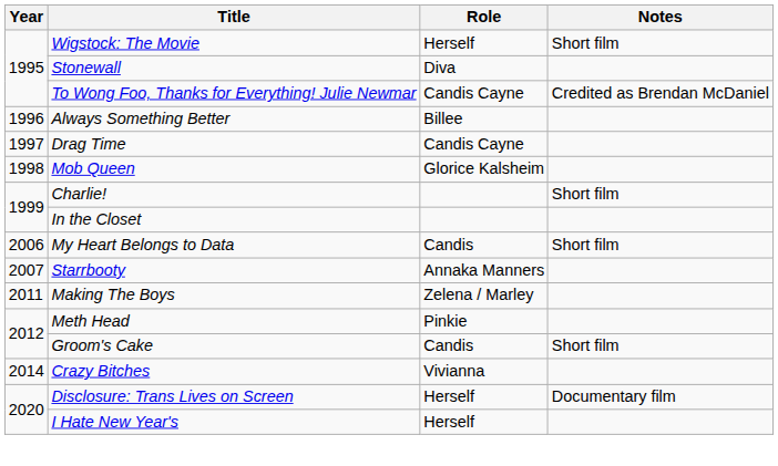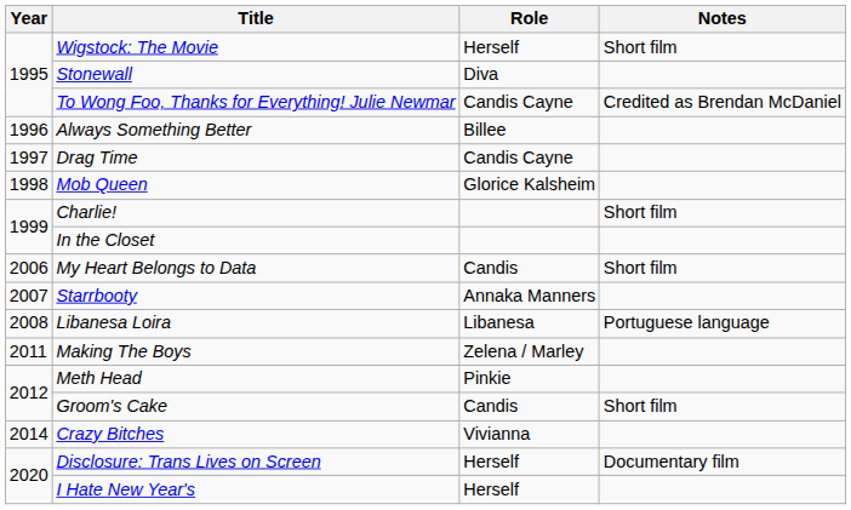+ row: 2008 | Libanesa Loira | Libanesa | Portuguese language
